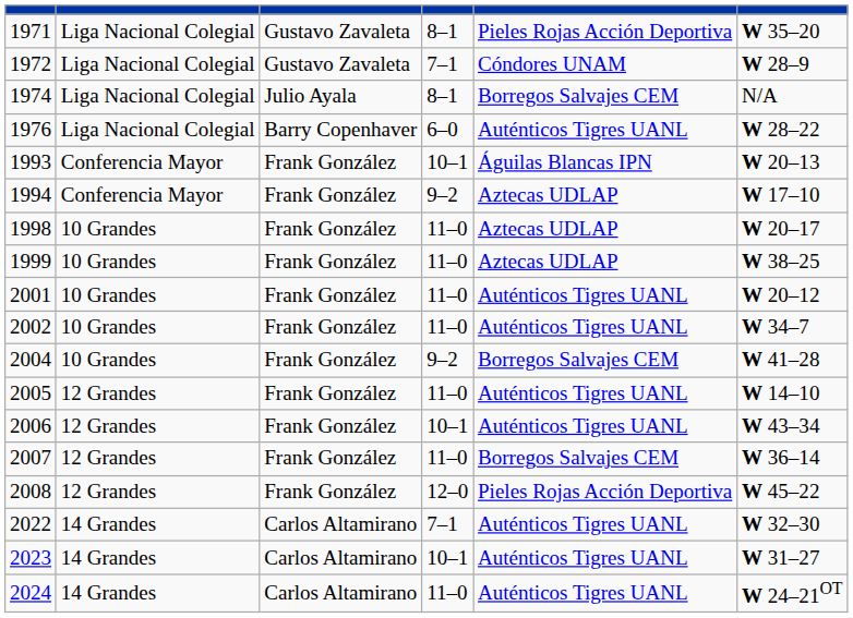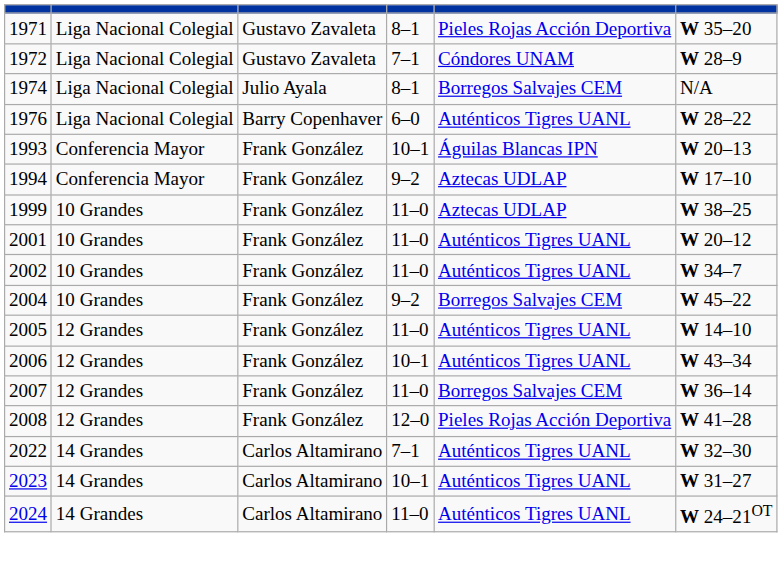- row: 1998 | 10 Grandes | Frank González | 11–0 | Aztecas UDLAP | W 20–17
2004 | column 6: W 41–28 -> W 45–22
2008 | column 6: W 45–22 -> W 41–28
